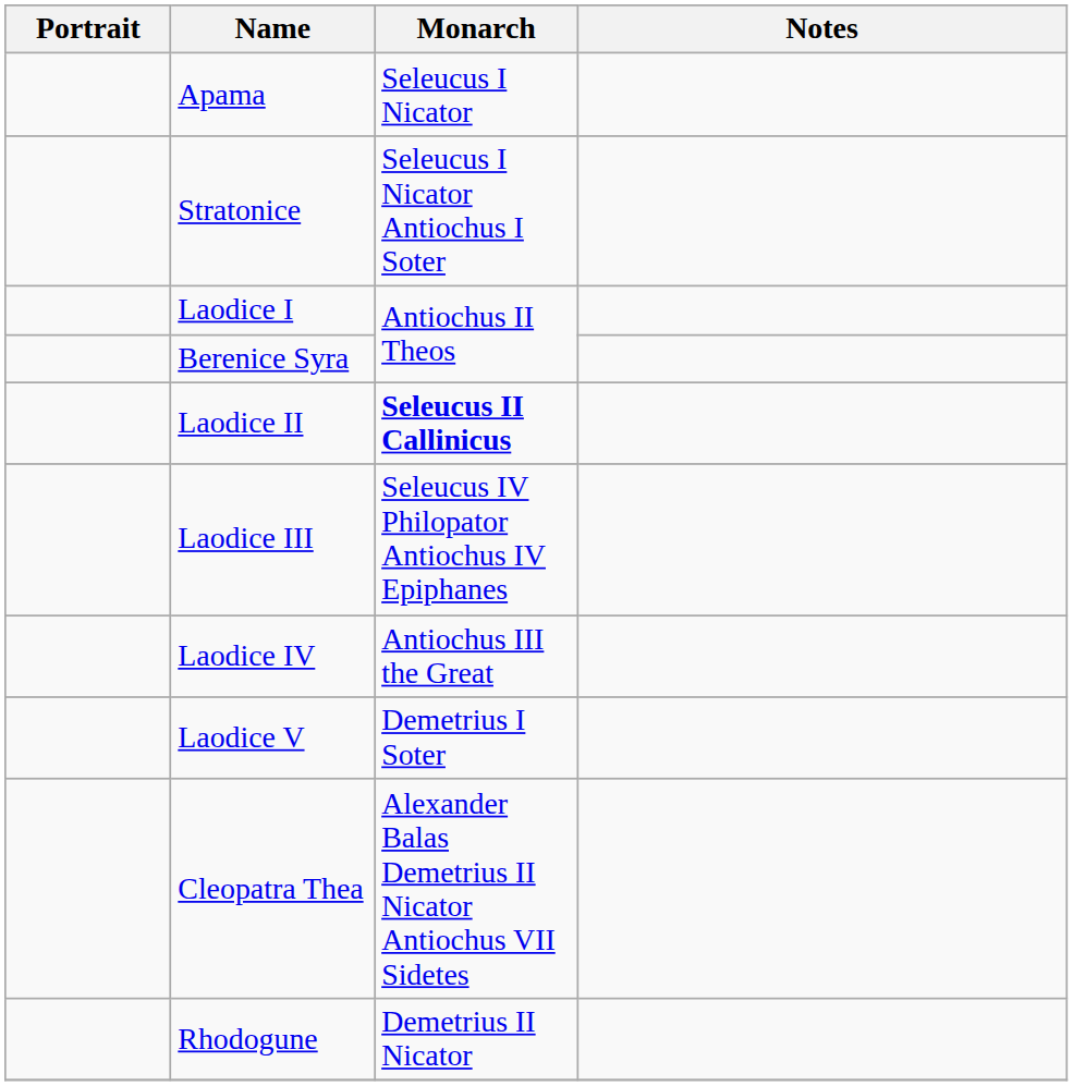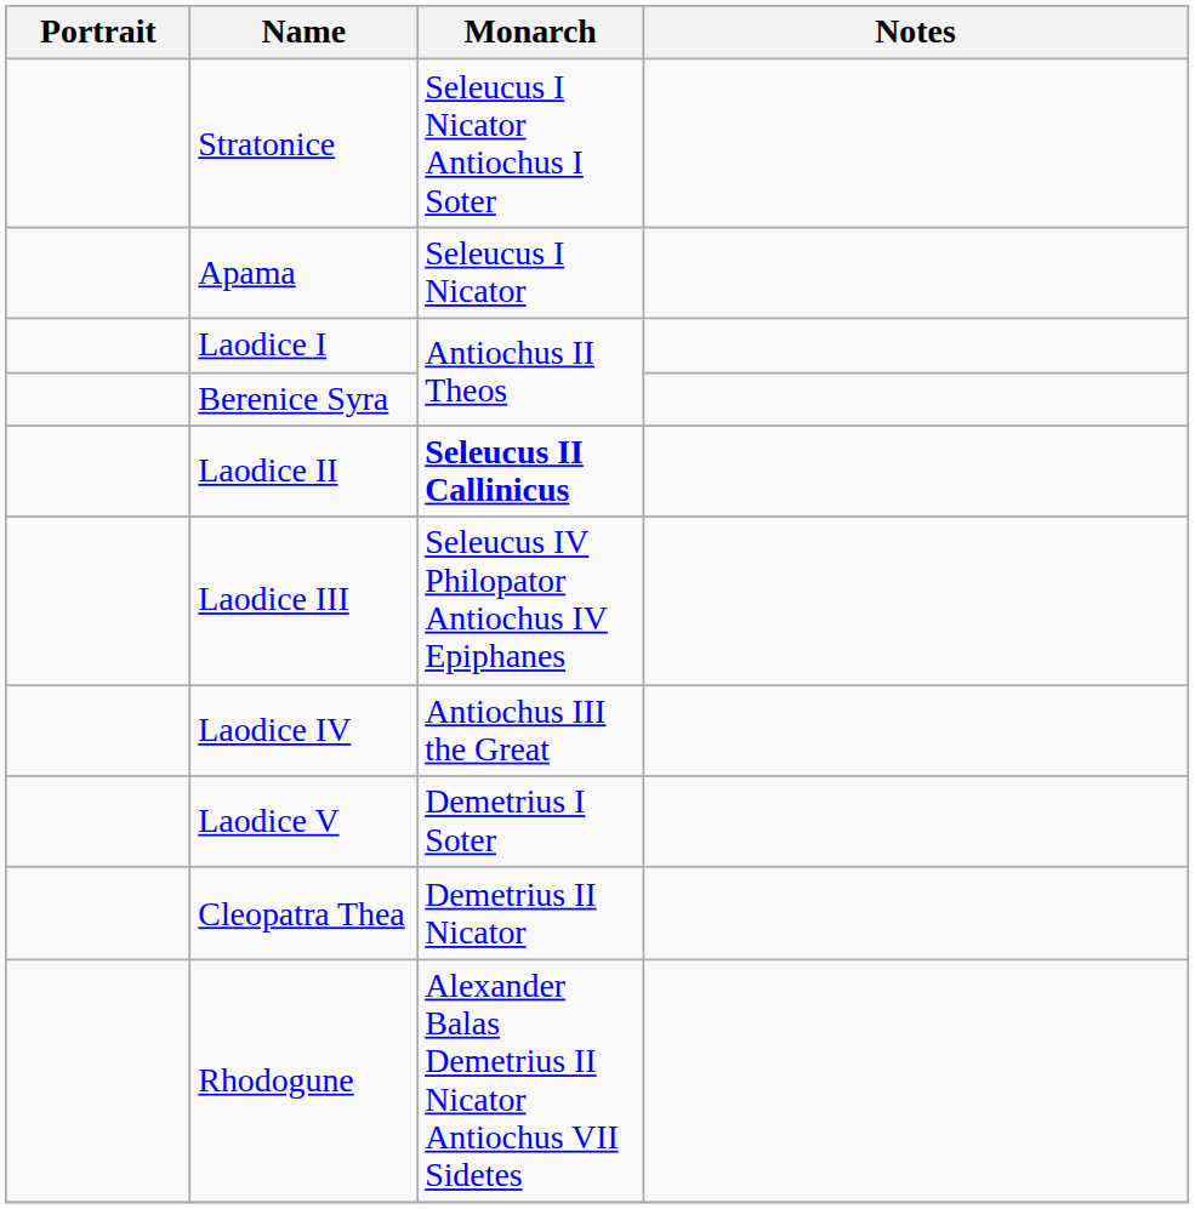rows swapped: Apama <-> Stratonice
Cleopatra Thea | Monarch: Alexander Balas Demetrius II Nicator Antiochus VII Sidetes -> Demetrius II Nicator
Rhodogune | Monarch: Demetrius II Nicator -> Alexander Balas Demetrius II Nicator Antiochus VII Sidetes
